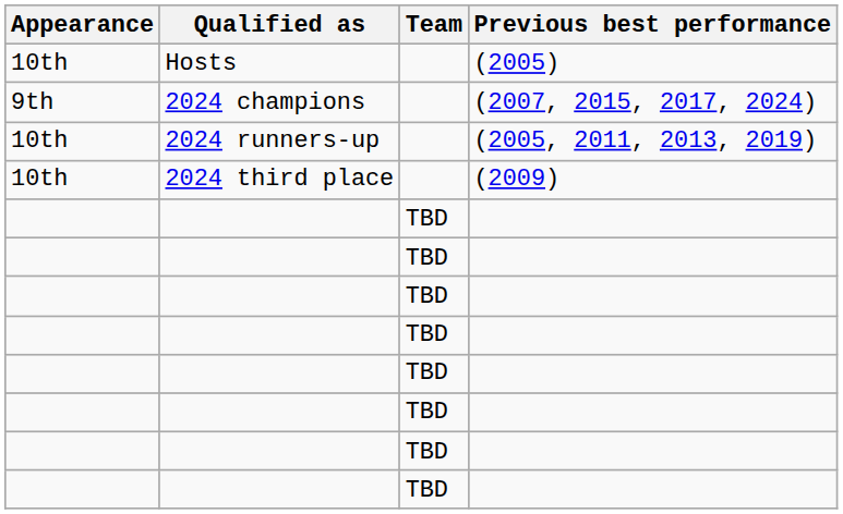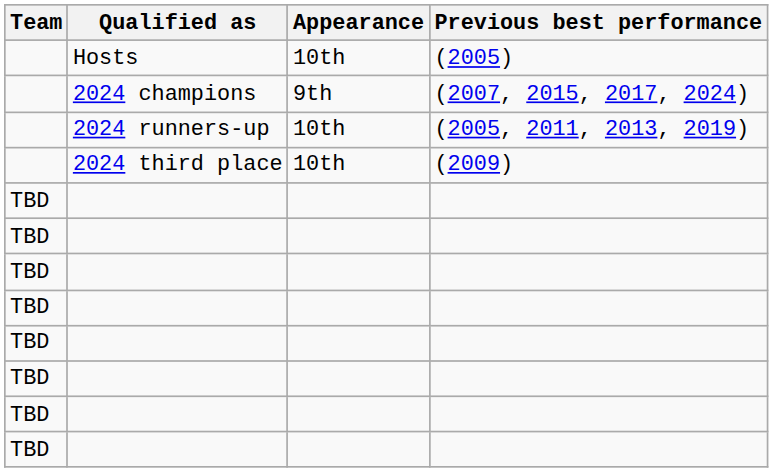columns swapped: Team <-> Appearance
